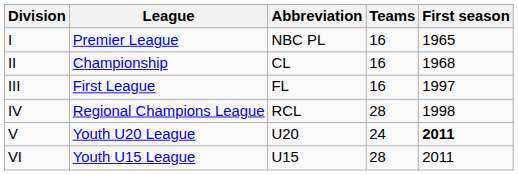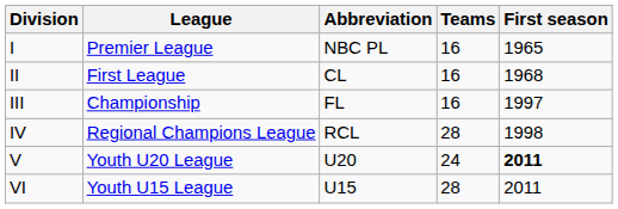II | League: Championship -> First League
III | League: First League -> Championship
